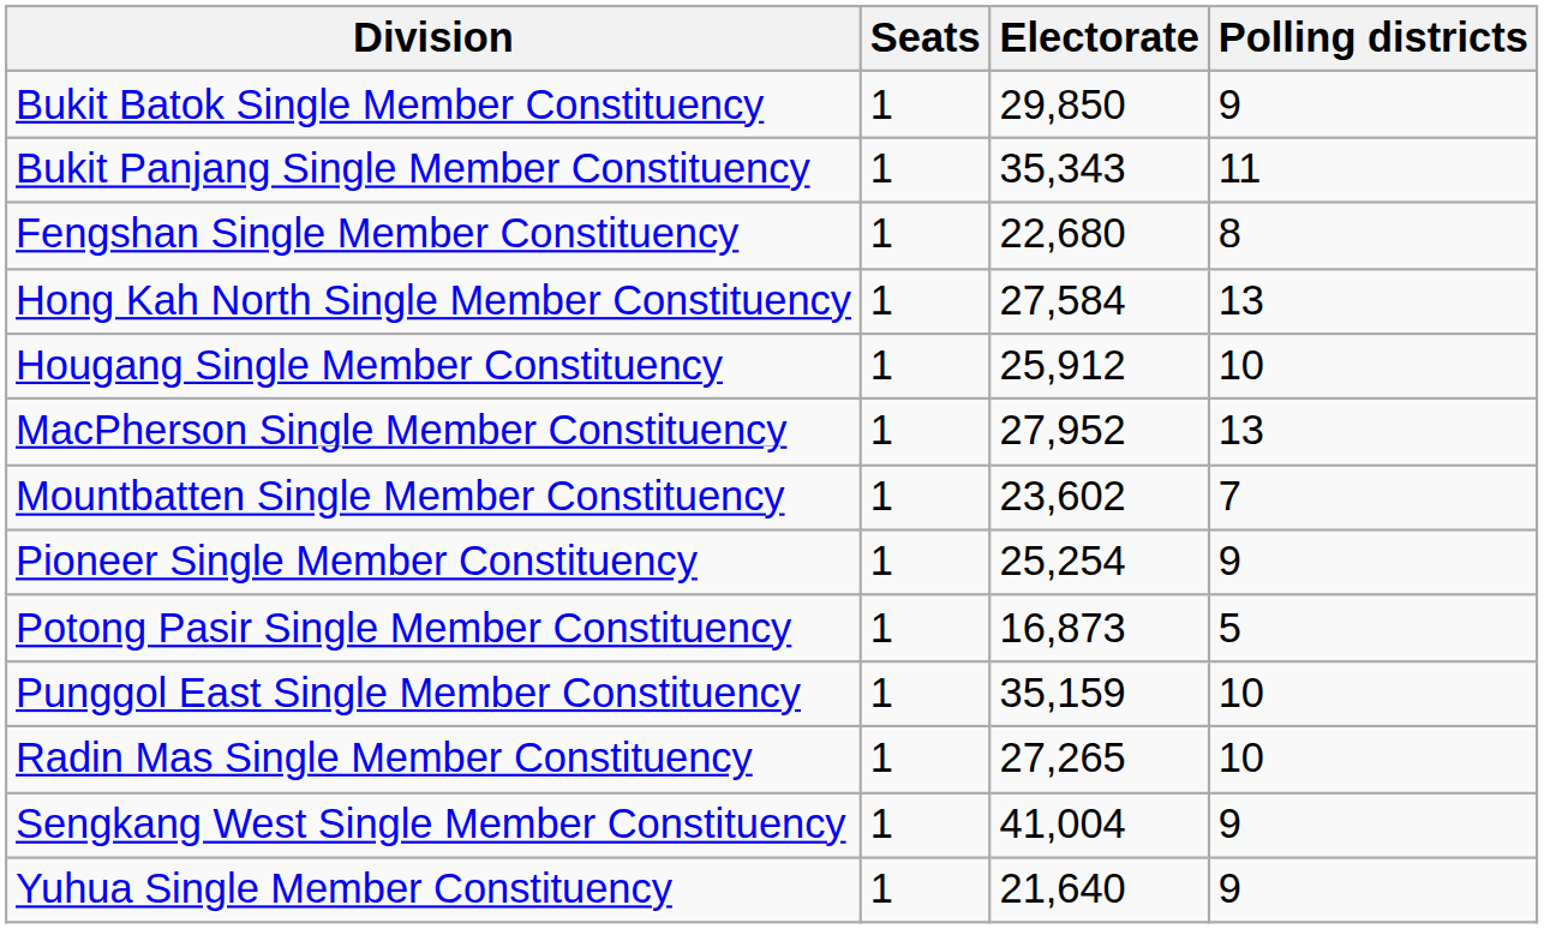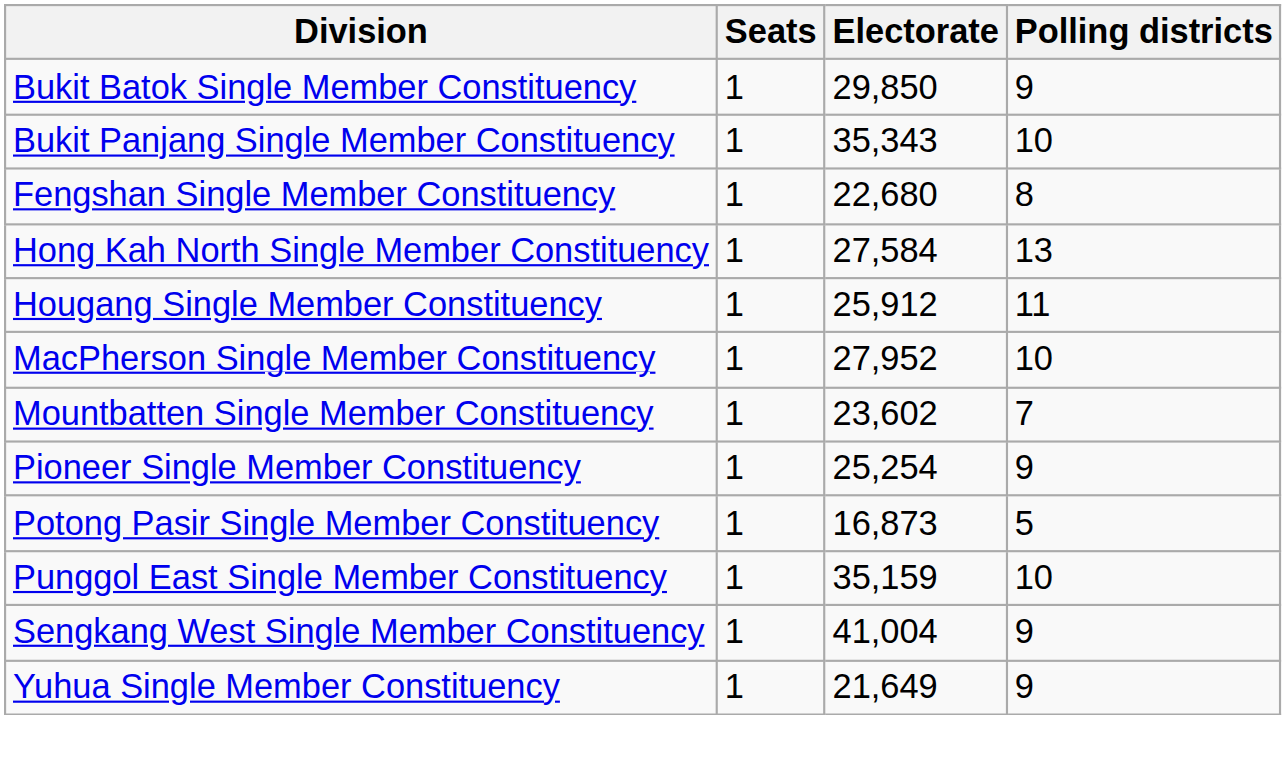Bukit Panjang Single Member Constituency | Polling districts: 11 -> 10
Hougang Single Member Constituency | Polling districts: 10 -> 11
MacPherson Single Member Constituency | Polling districts: 13 -> 10
- row: Radin Mas Single Member Constituency | 1 | 27,265 | 10
Yuhua Single Member Constituency | Electorate: 21,640 -> 21,649
